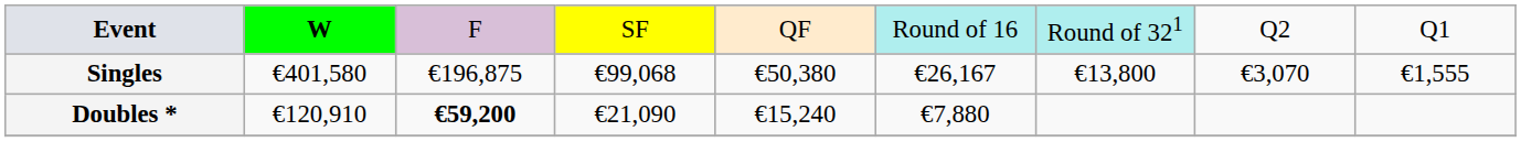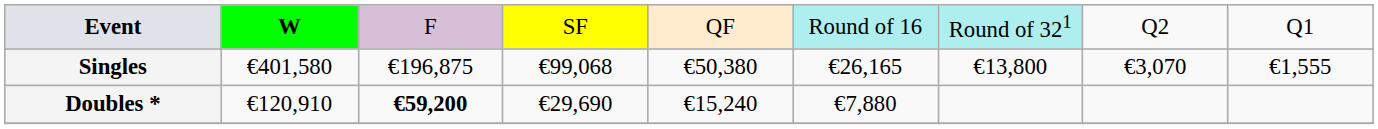Singles | column 6: €26,167 -> €26,165
Doubles * | column 4: €21,090 -> €29,690
